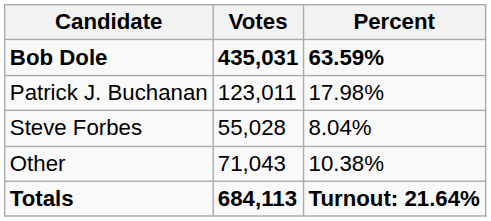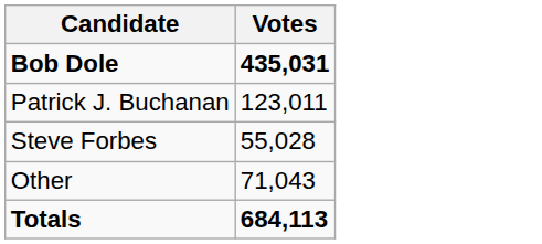- column: Percent | 63.59% | 17.98% | 8.04% | 10.38% | Turnout: 21.64%
